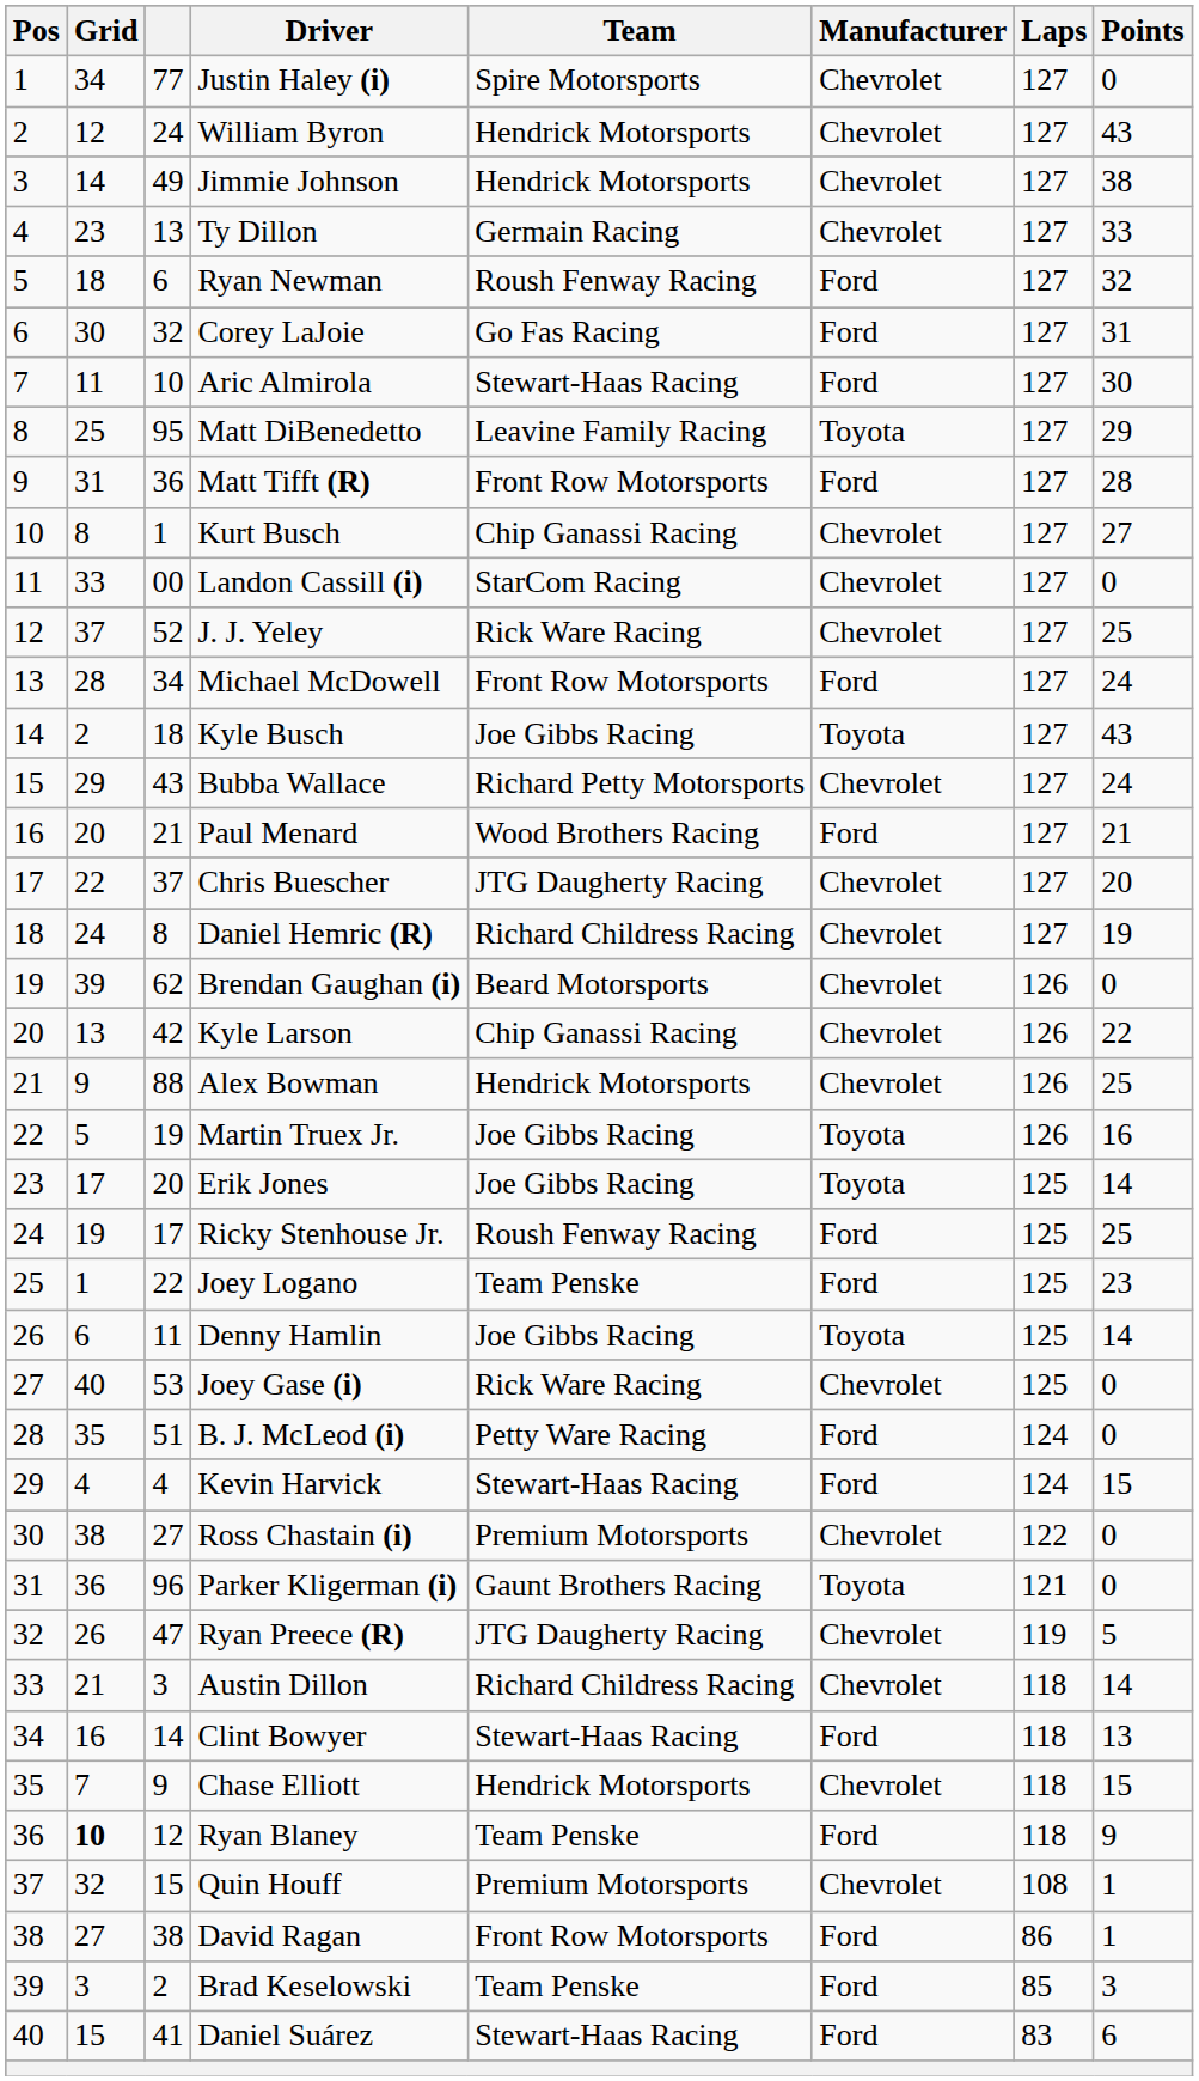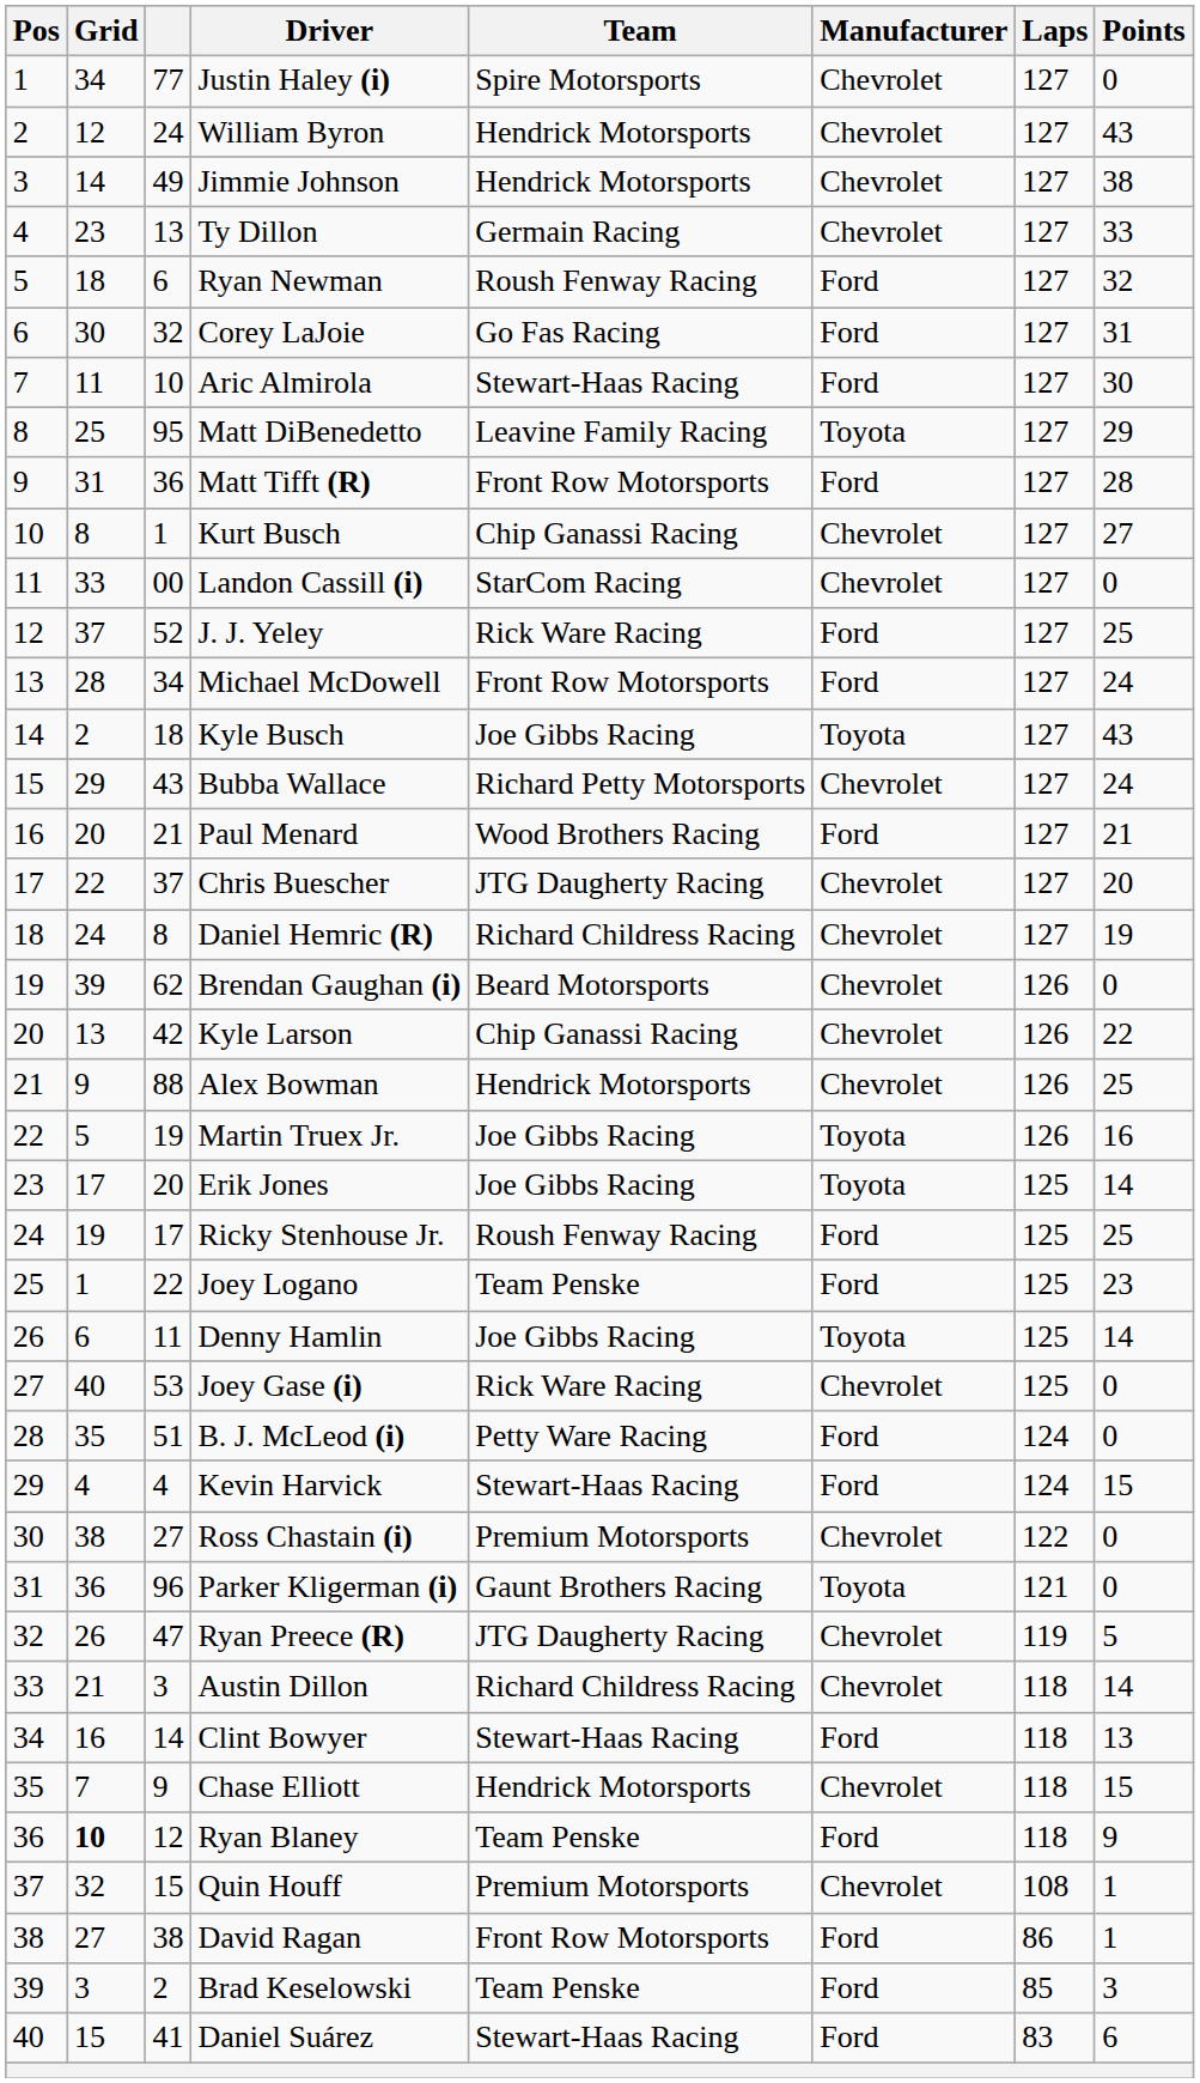J. J. Yeley | Manufacturer: Chevrolet -> Ford
